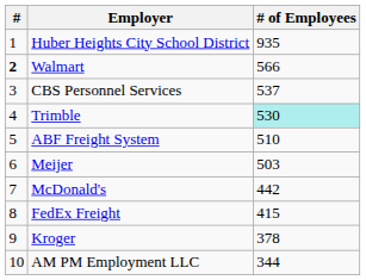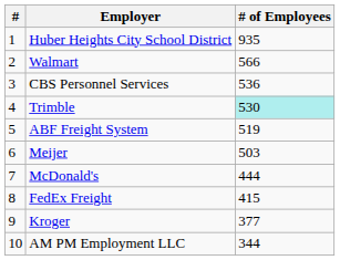Walmart | #: bold -> normal
CBS Personnel Services | # of Employees: 537 -> 536
ABF Freight System | # of Employees: 510 -> 519
McDonald's | # of Employees: 442 -> 444
Kroger | # of Employees: 378 -> 377
